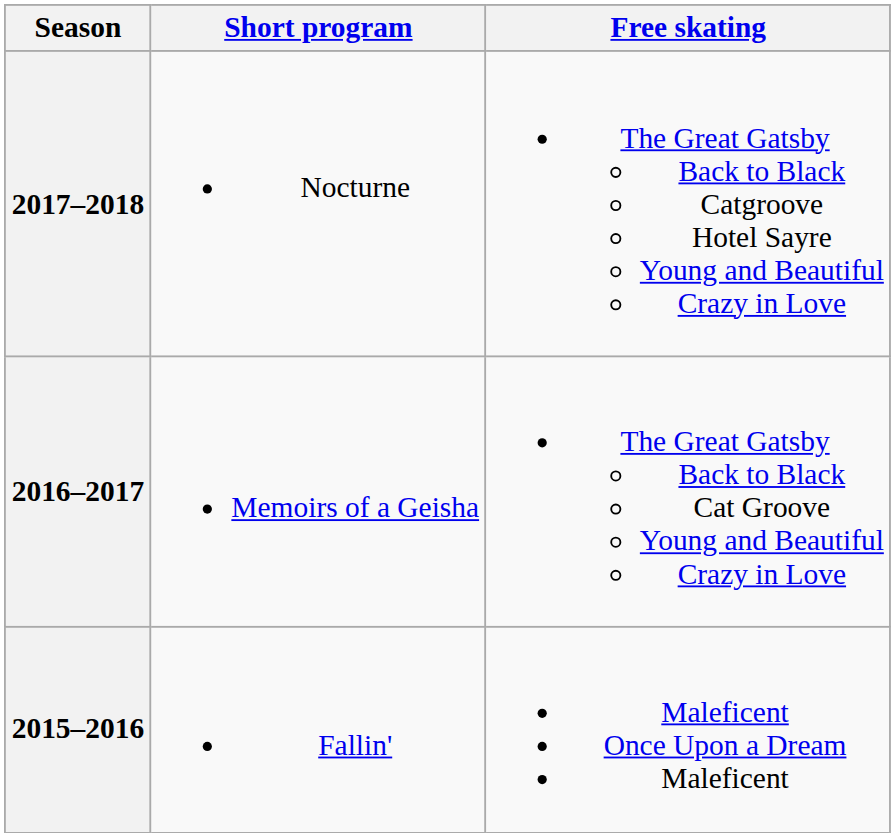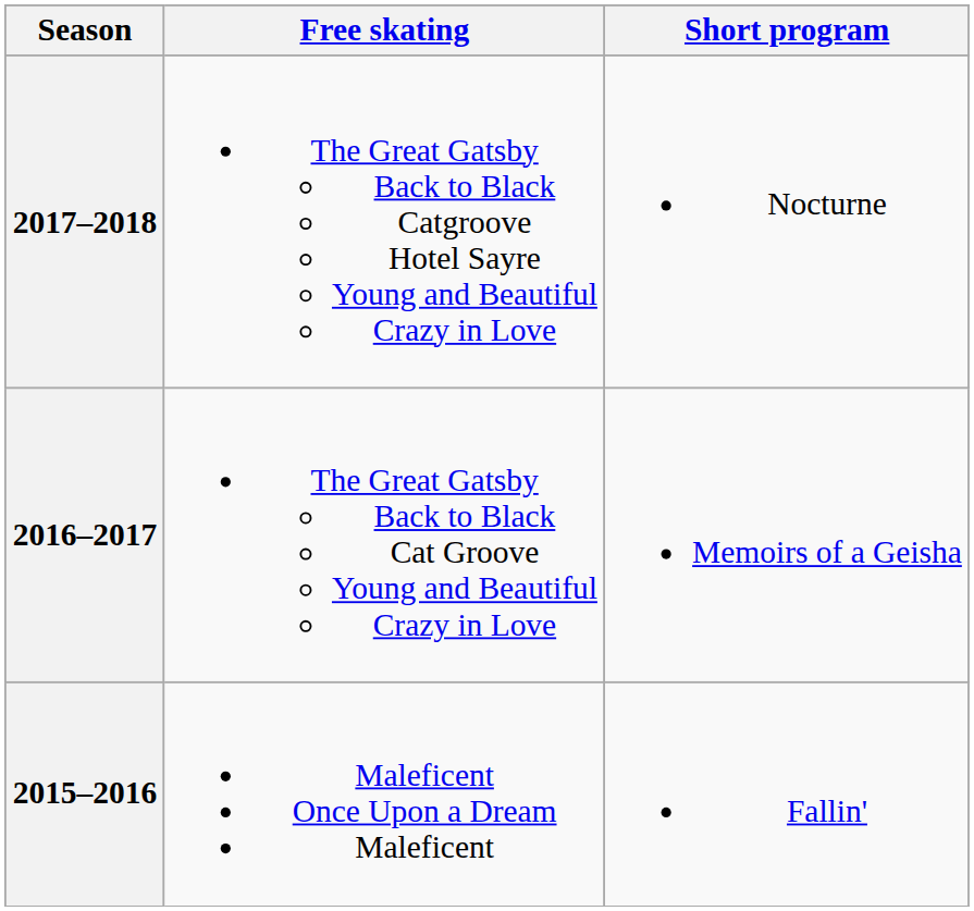columns swapped: Short program <-> Free skating
